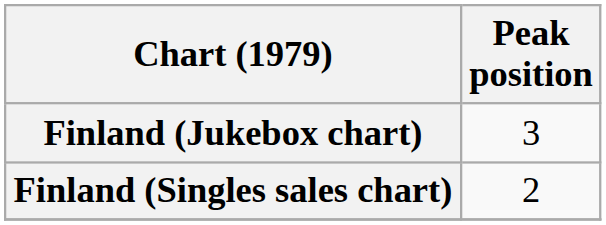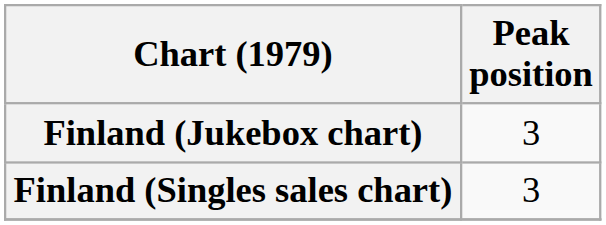Finland (Singles sales chart) | Peak position: 2 -> 3
